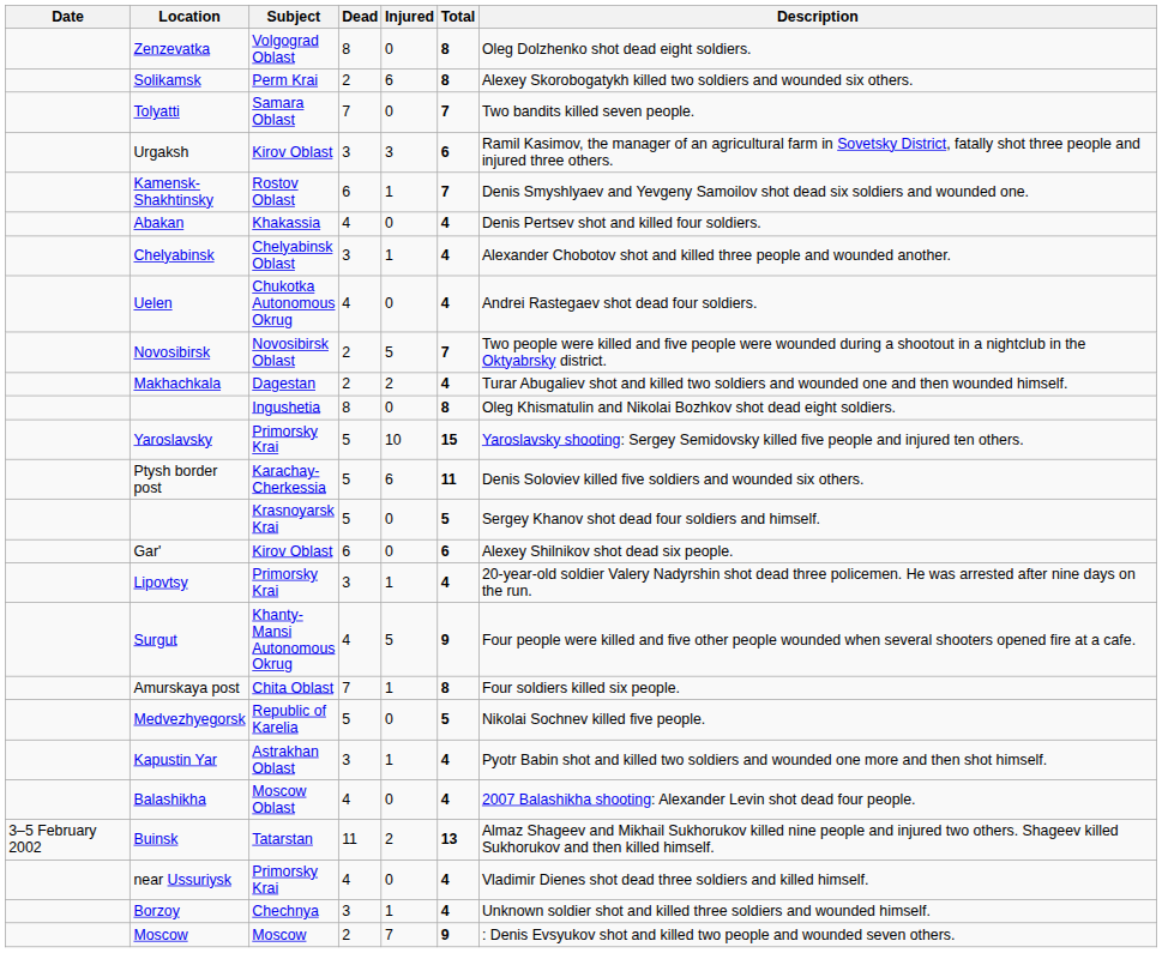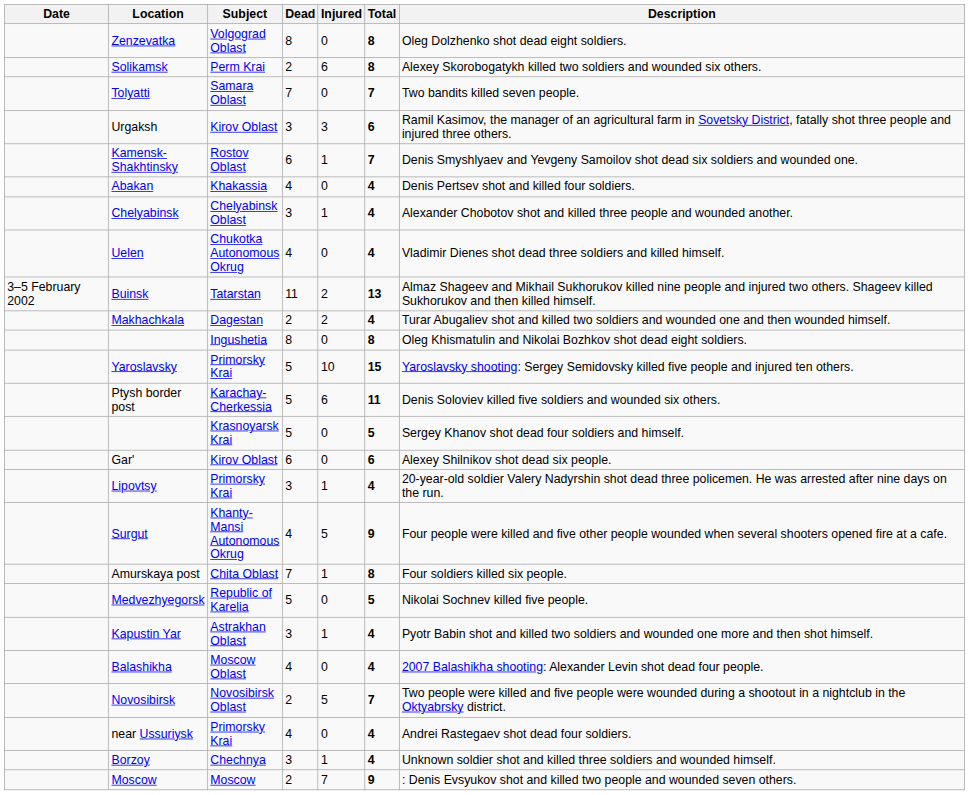Uelen | Description: Andrei Rastegaev shot dead four soldiers. -> Vladimir Dienes shot dead three soldiers and killed himself.
rows swapped: Buinsk <-> Novosibirsk
near Ussuriysk | Description: Vladimir Dienes shot dead three soldiers and killed himself. -> Andrei Rastegaev shot dead four soldiers.
